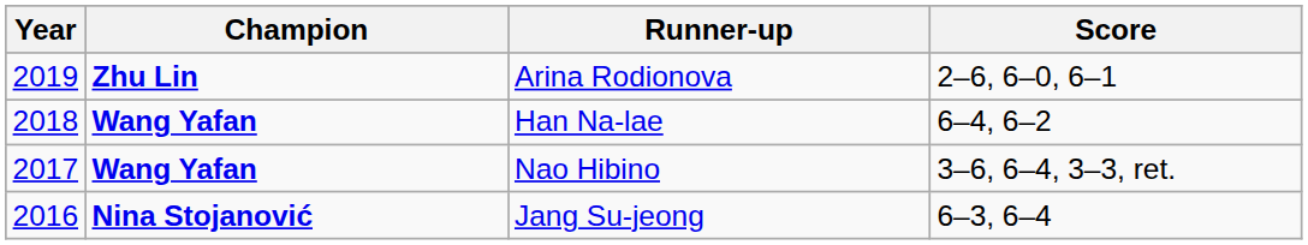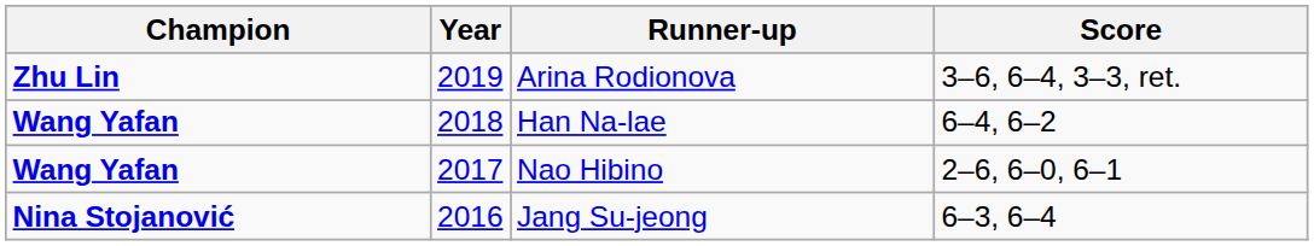columns swapped: Year <-> Champion
Arina Rodionova | Score: 2–6, 6–0, 6–1 -> 3–6, 6–4, 3–3, ret.
Nao Hibino | Score: 3–6, 6–4, 3–3, ret. -> 2–6, 6–0, 6–1
